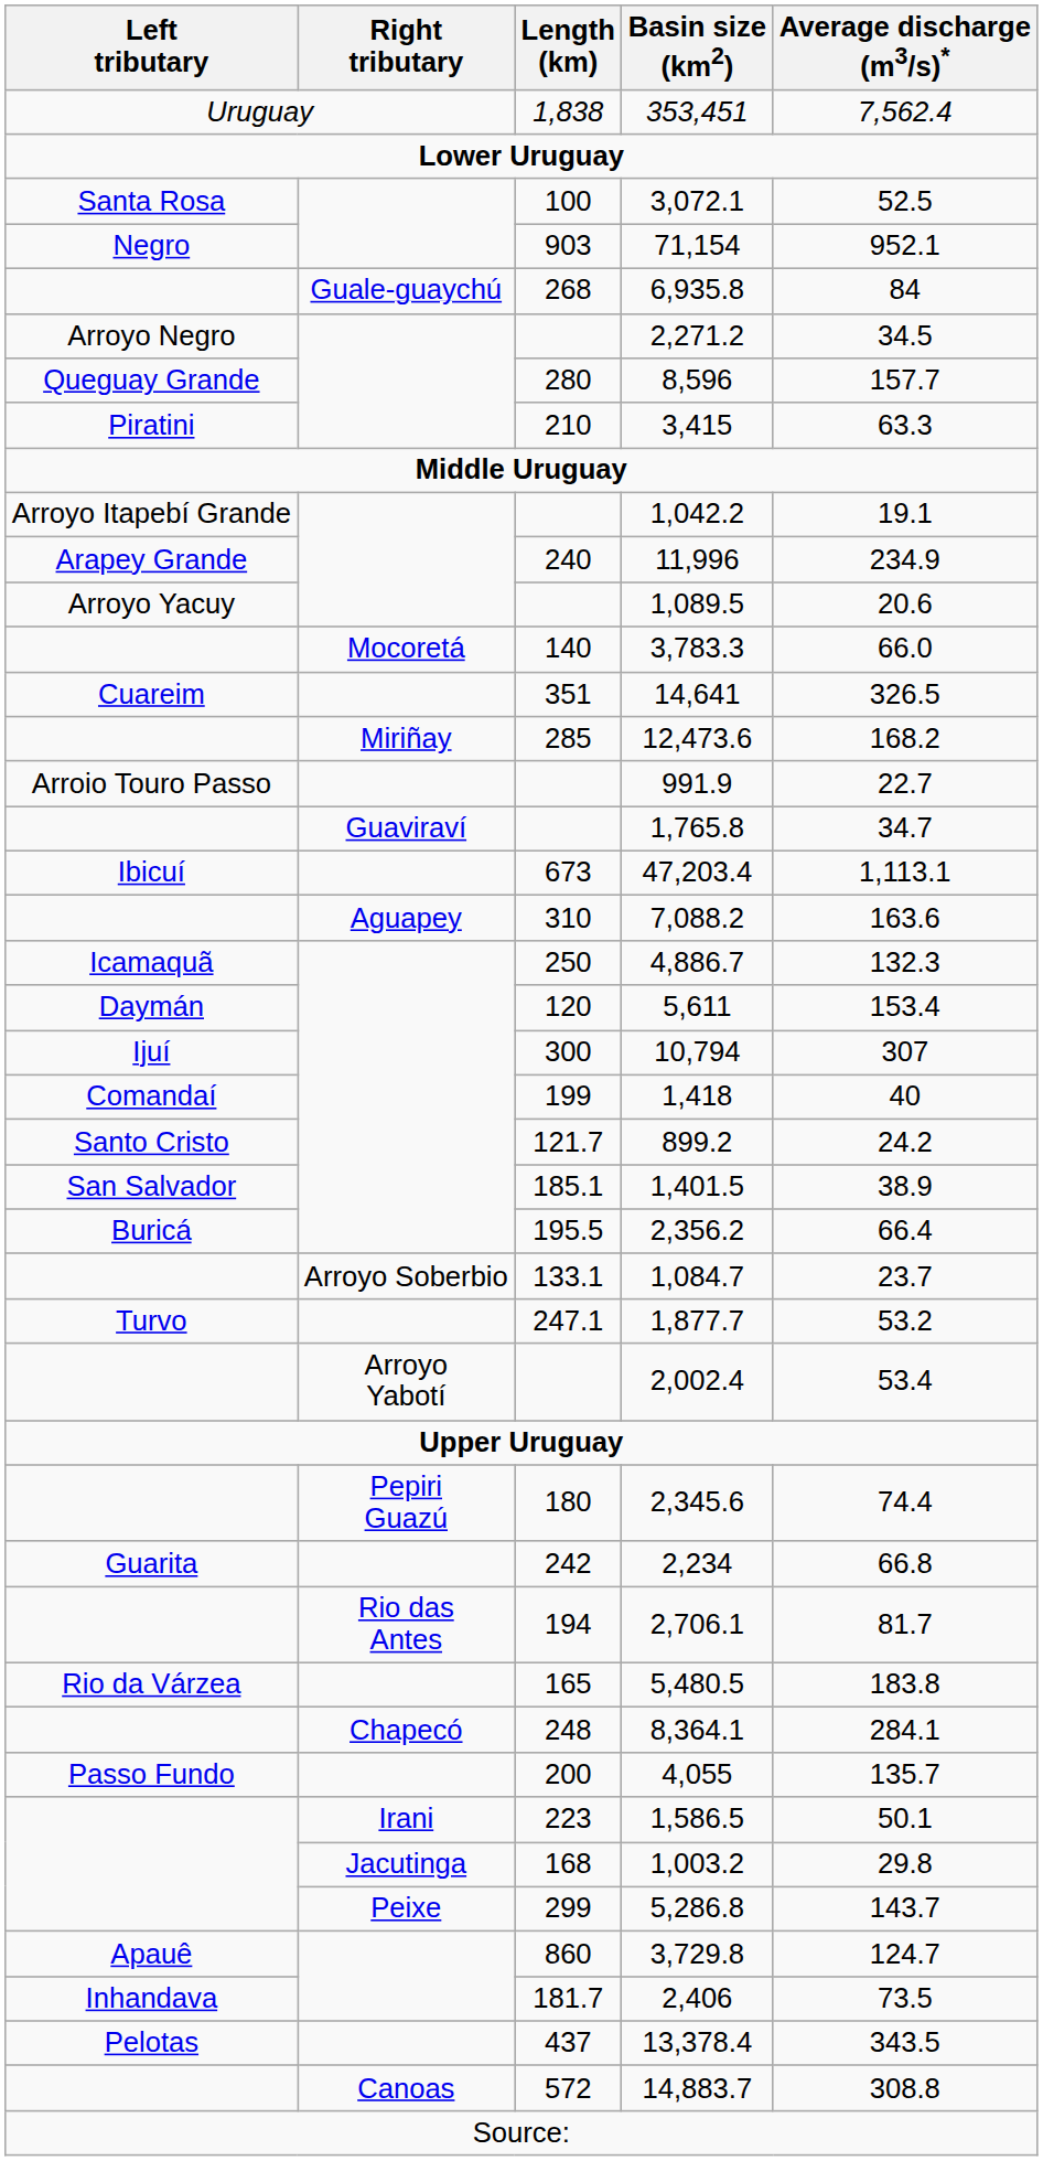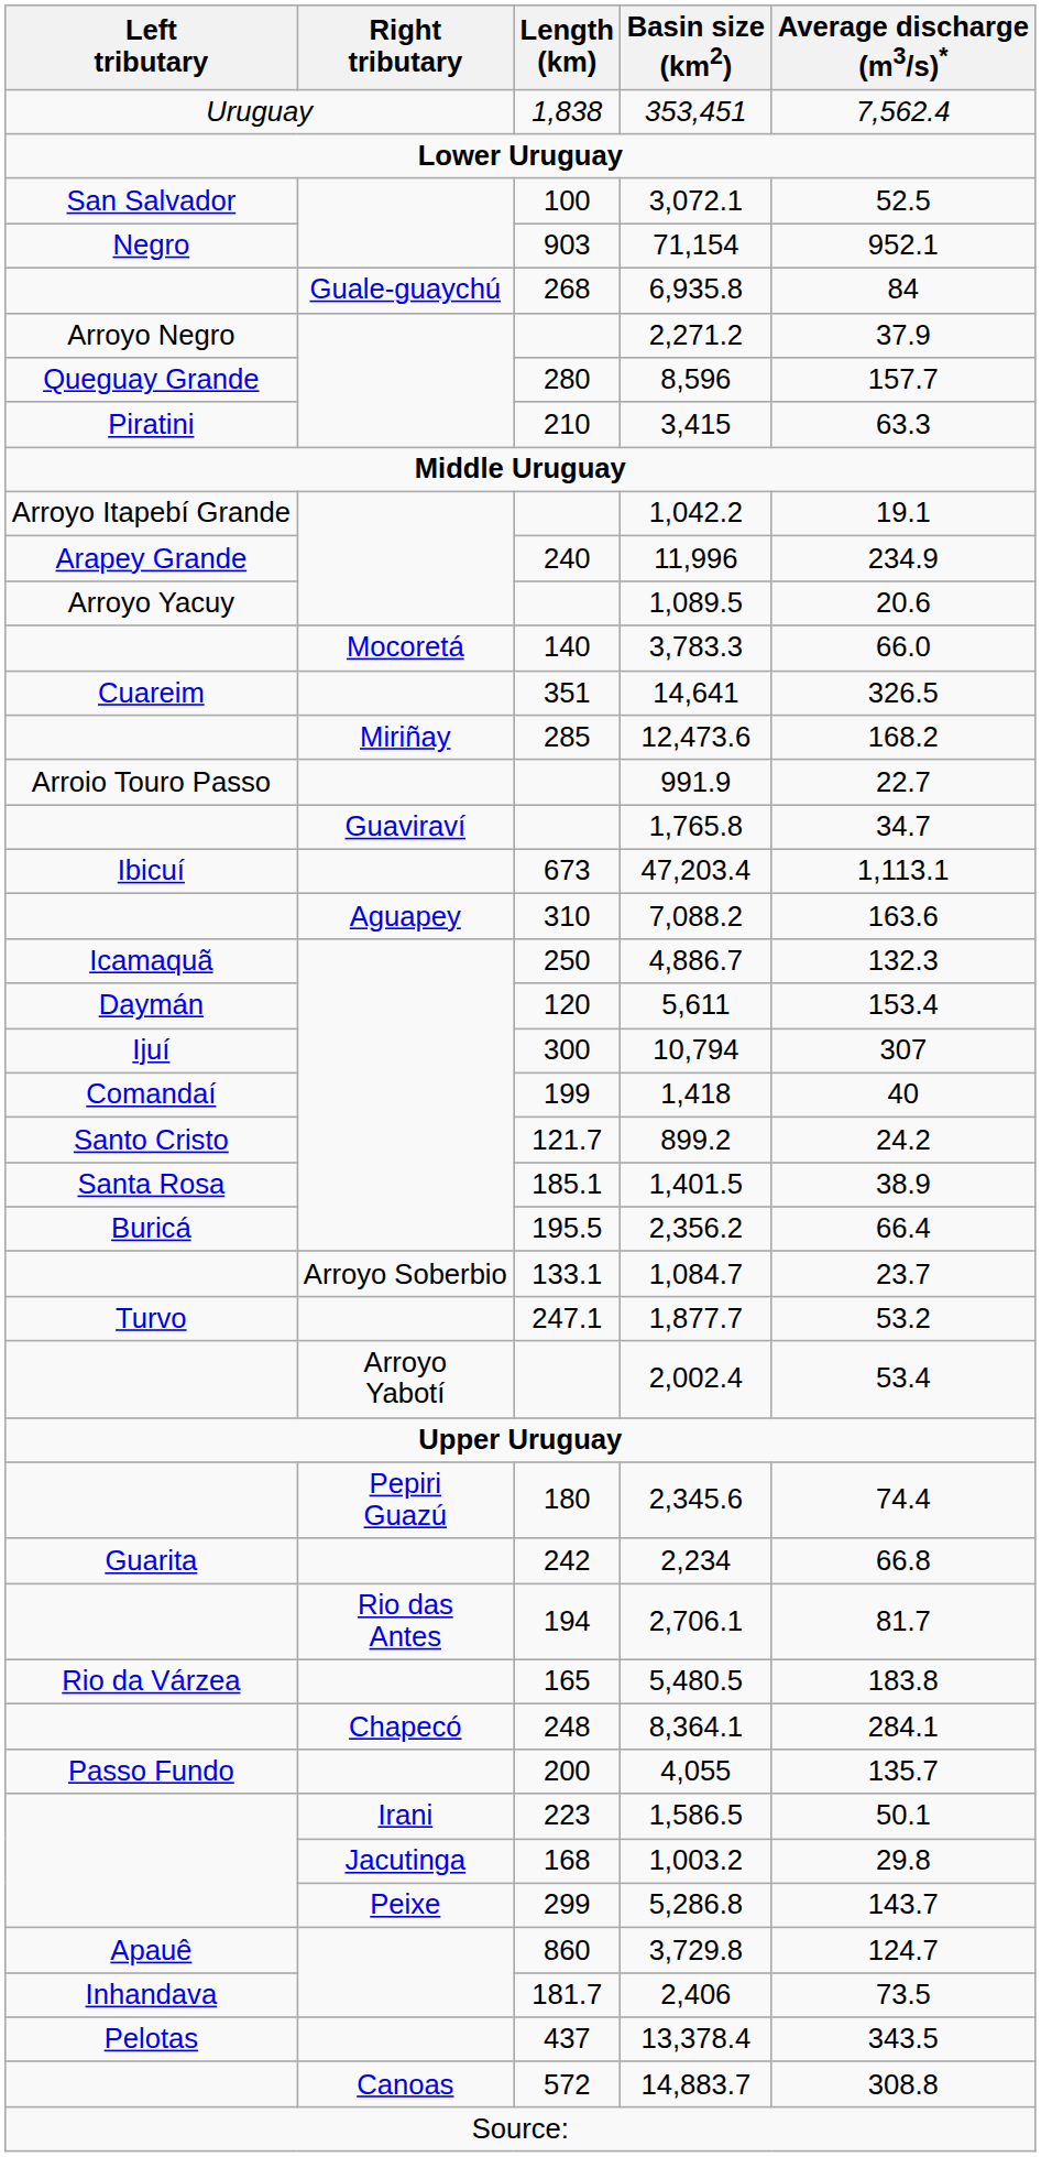3,072.1 | Left tributary: Santa Rosa -> San Salvador
2,271.2 | Average discharge (m3/s)*: 34.5 -> 37.9
1,401.5 | Left tributary: San Salvador -> Santa Rosa
